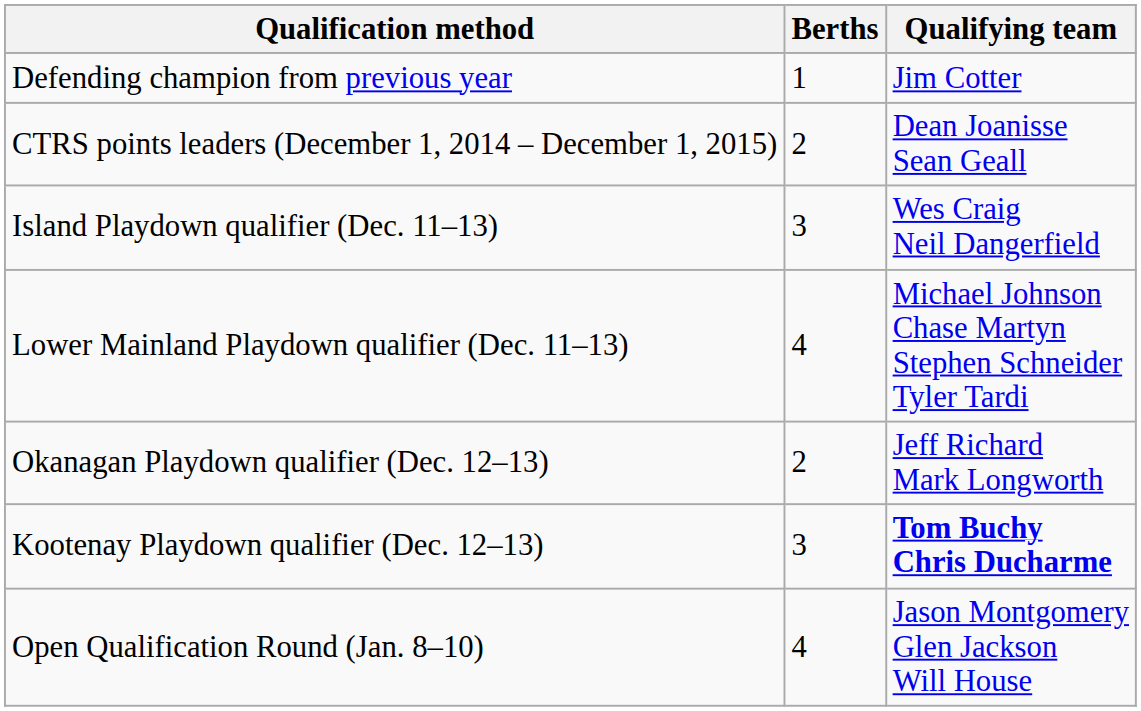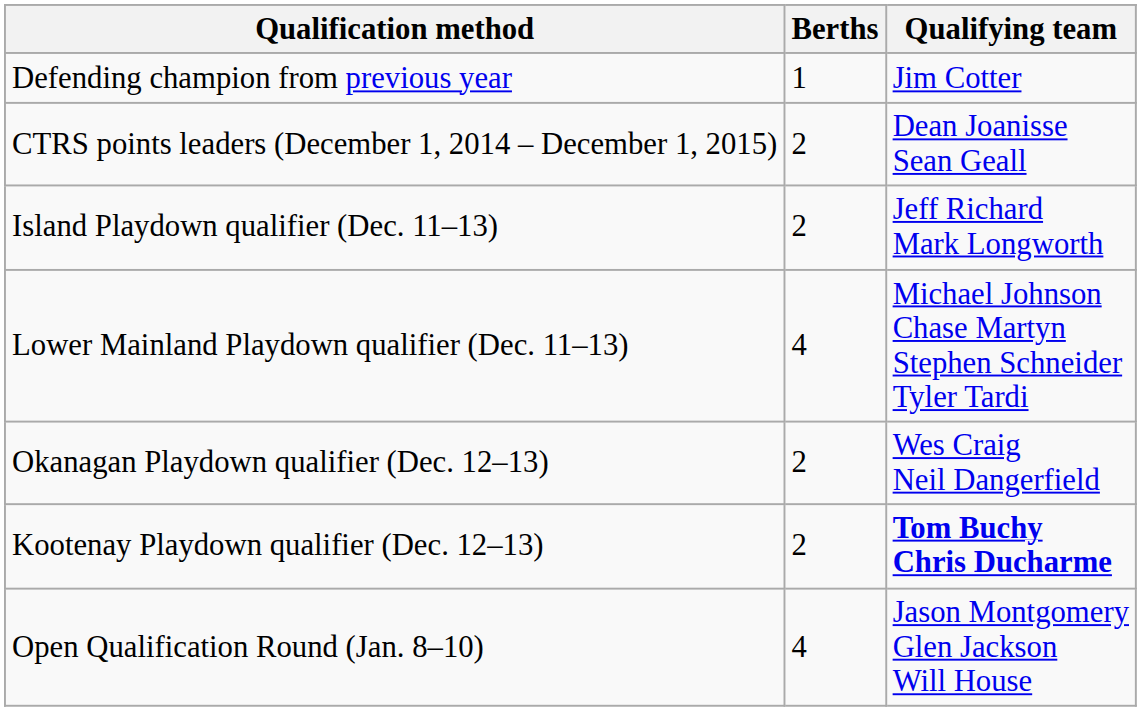Island Playdown qualifier (Dec. 11–13) | Berths: 3 -> 2
Island Playdown qualifier (Dec. 11–13) | Qualifying team: Wes Craig Neil Dangerfield -> Jeff Richard Mark Longworth
Okanagan Playdown qualifier (Dec. 12–13) | Qualifying team: Jeff Richard Mark Longworth -> Wes Craig Neil Dangerfield
Kootenay Playdown qualifier (Dec. 12–13) | Berths: 3 -> 2
